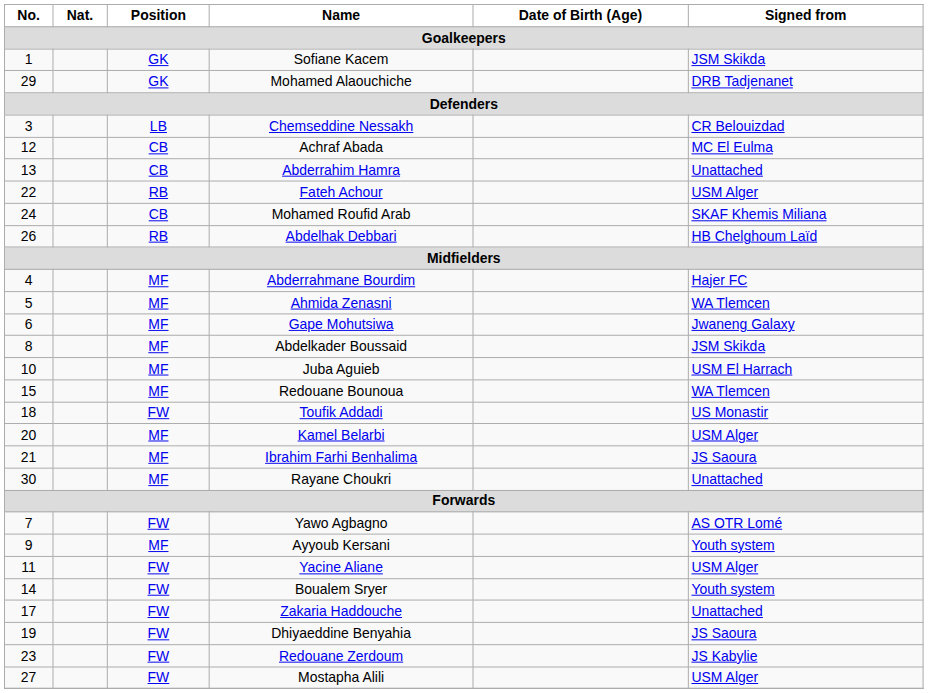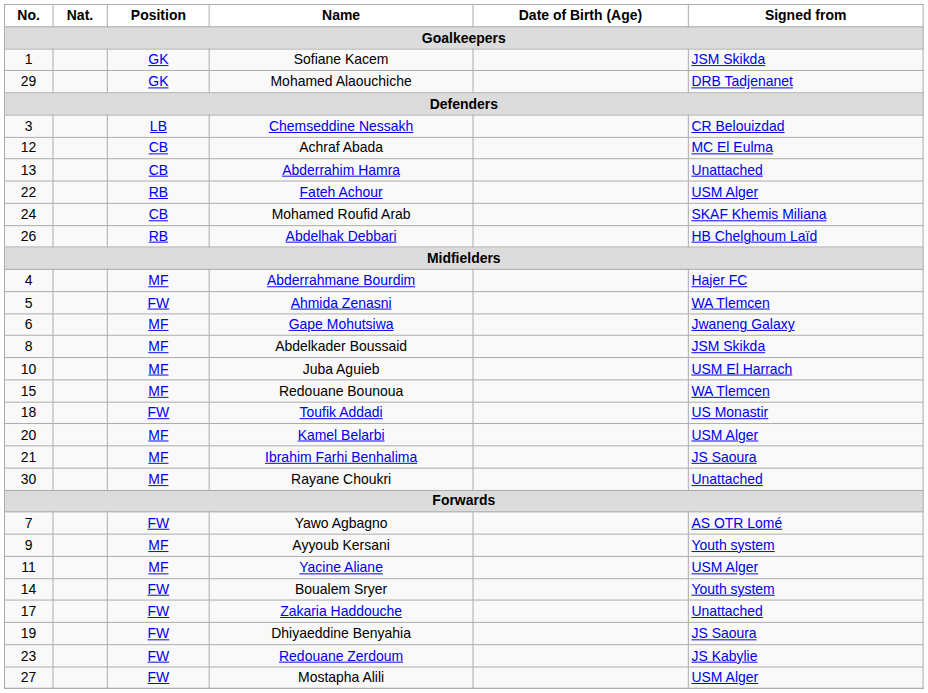Ahmida Zenasni | Position: MF -> FW
Yacine Aliane | Position: FW -> MF
